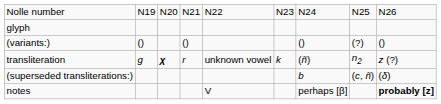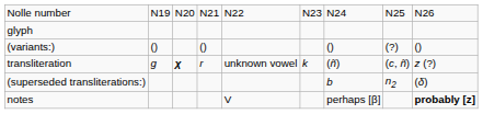transliteration | column 8: n2 -> (c, ñ)
(superseded transliterations:) | column 8: (c, ñ) -> n2
